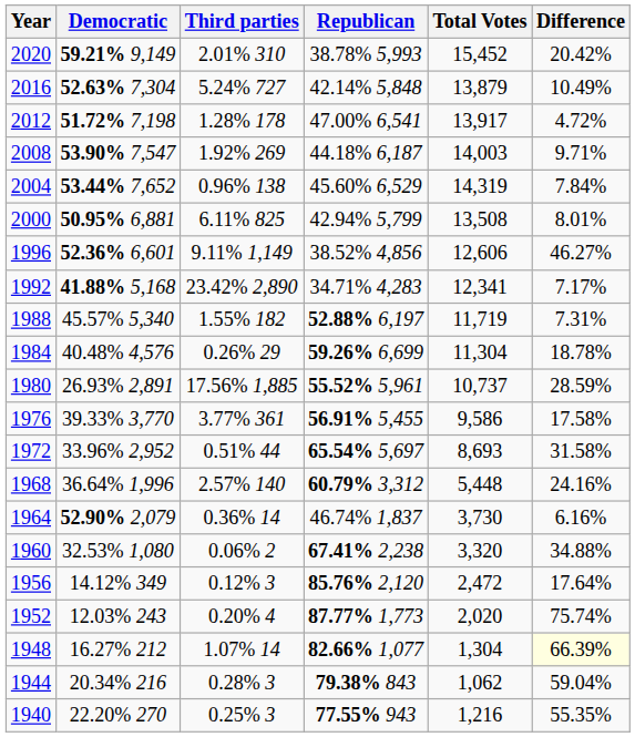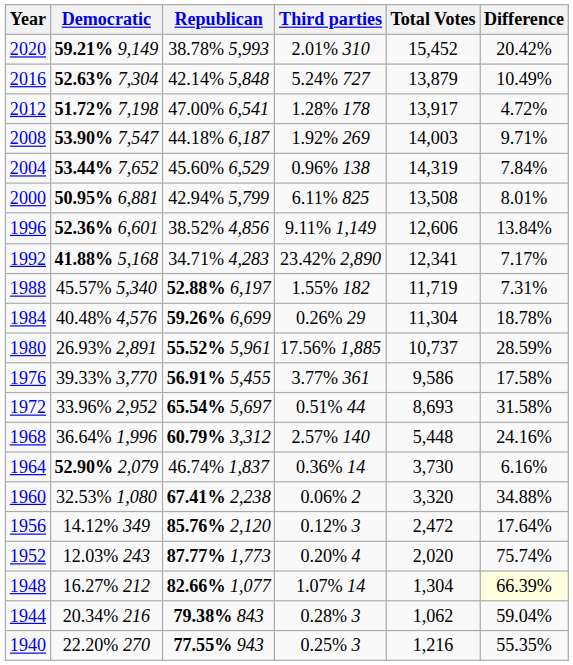columns swapped: Republican <-> Third parties
1996 | Difference: 46.27% -> 13.84%
